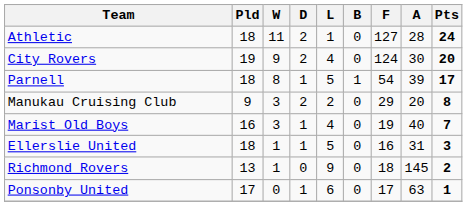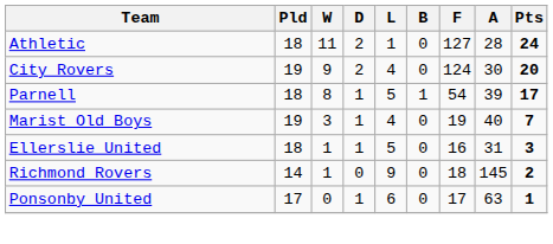- row: Manukau Cruising Club | 9 | 3 | 2 | 2 | 0 | 29 | 20 | 8
Marist Old Boys | Pld: 16 -> 19
Richmond Rovers | Pld: 13 -> 14
